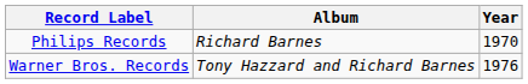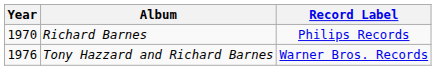columns swapped: Year <-> Record Label
